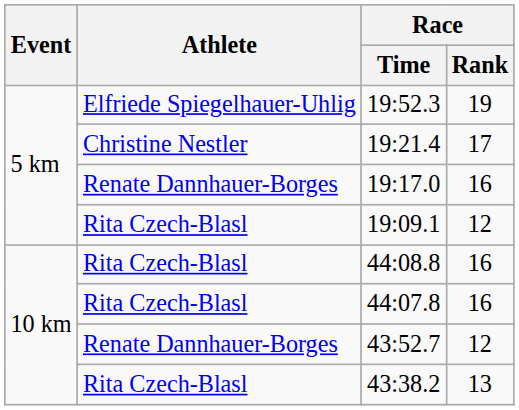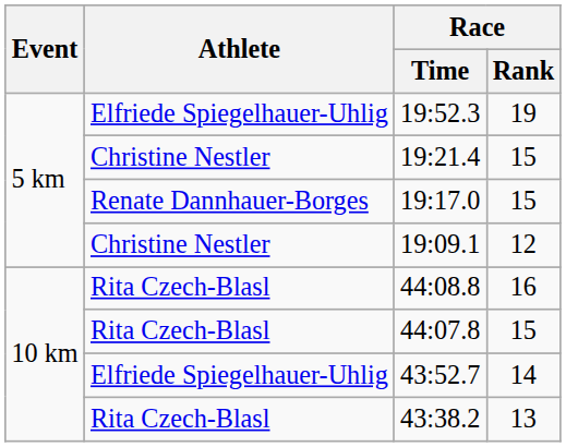19:21.4 | Race / Rank: 17 -> 15
19:17.0 | Race / Rank: 16 -> 15
19:09.1 | Athlete: Rita Czech-Blasl -> Christine Nestler
44:07.8 | Race / Rank: 16 -> 15
43:52.7 | Athlete: Renate Dannhauer-Borges -> Elfriede Spiegelhauer-Uhlig
43:52.7 | Race / Rank: 12 -> 14
